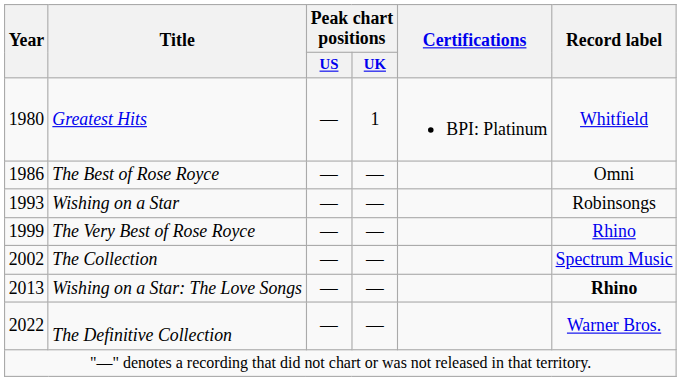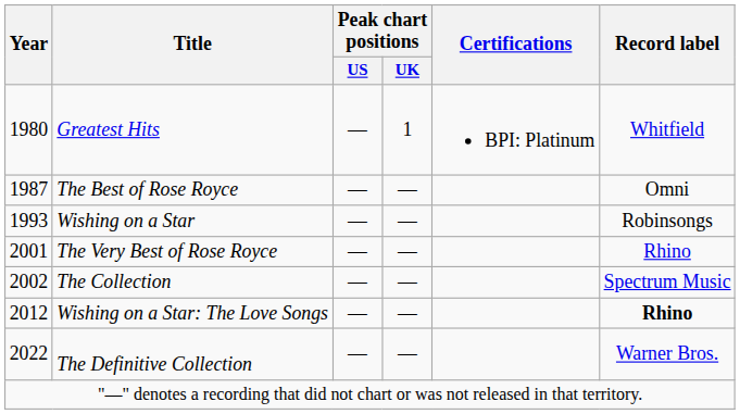The Best of Rose Royce | Year: 1986 -> 1987
The Very Best of Rose Royce | Year: 1999 -> 2001
Wishing on a Star: The Love Songs | Year: 2013 -> 2012
